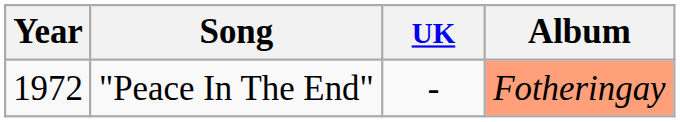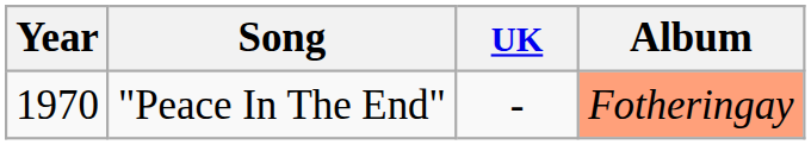"Peace In The End" | Year: 1972 -> 1970
